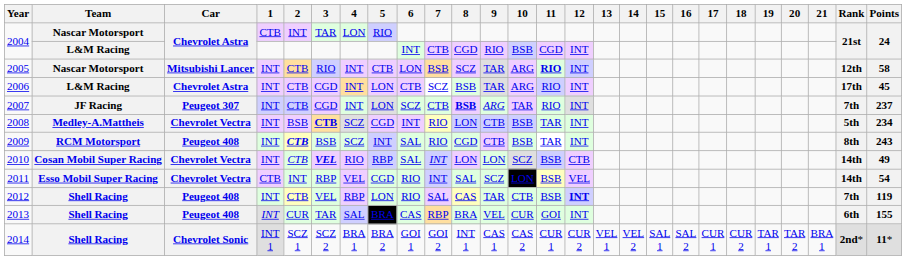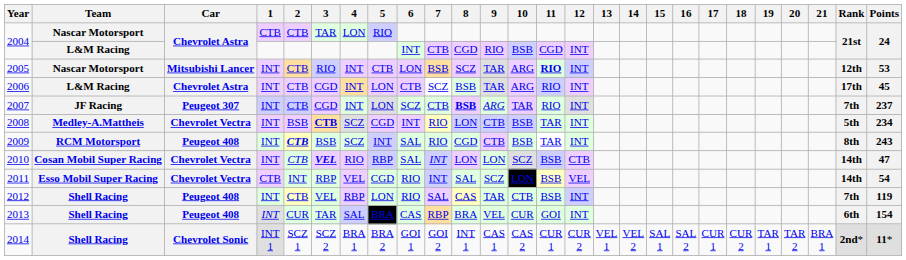2004 / Nascar Motorsport | 2: INT -> CTB
2005 | Points: 58 -> 53
2010 | Points: 49 -> 47
2012 | 12: bold -> normal
2013 | Points: 155 -> 154
